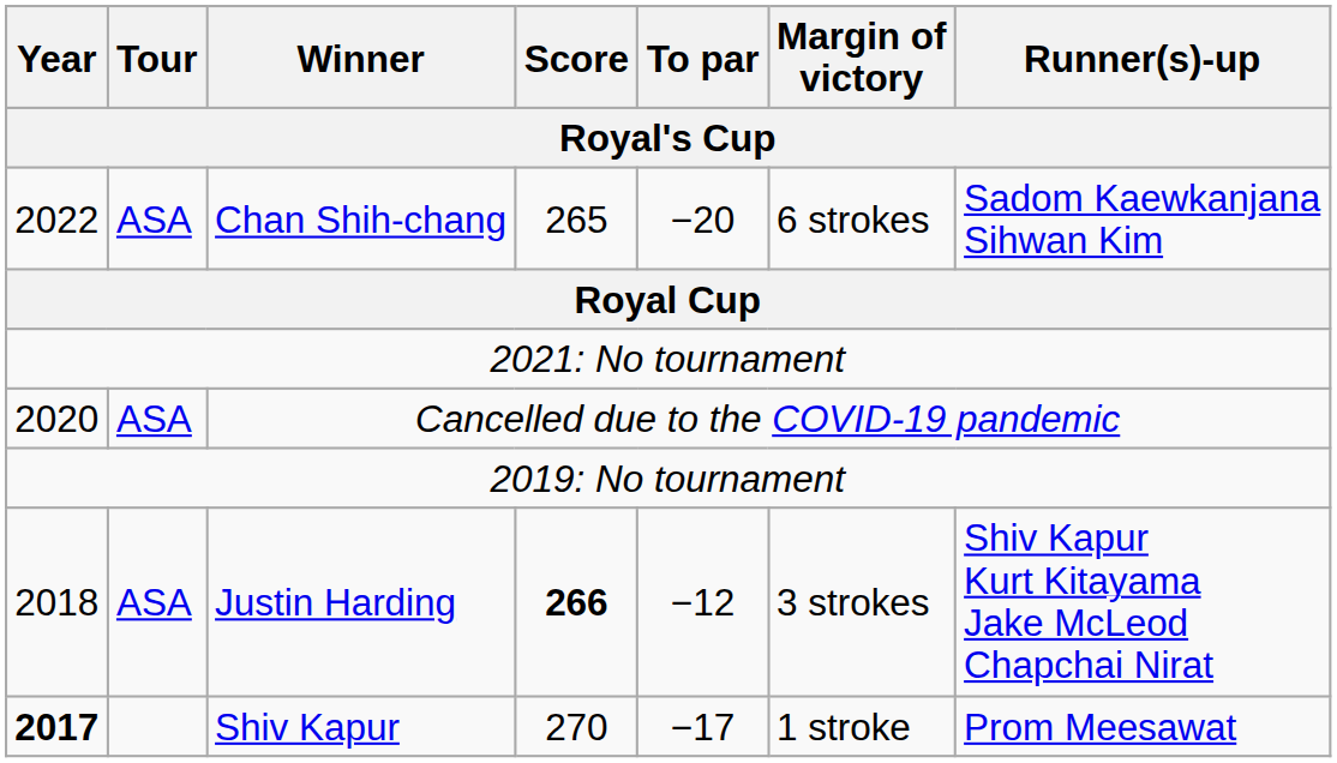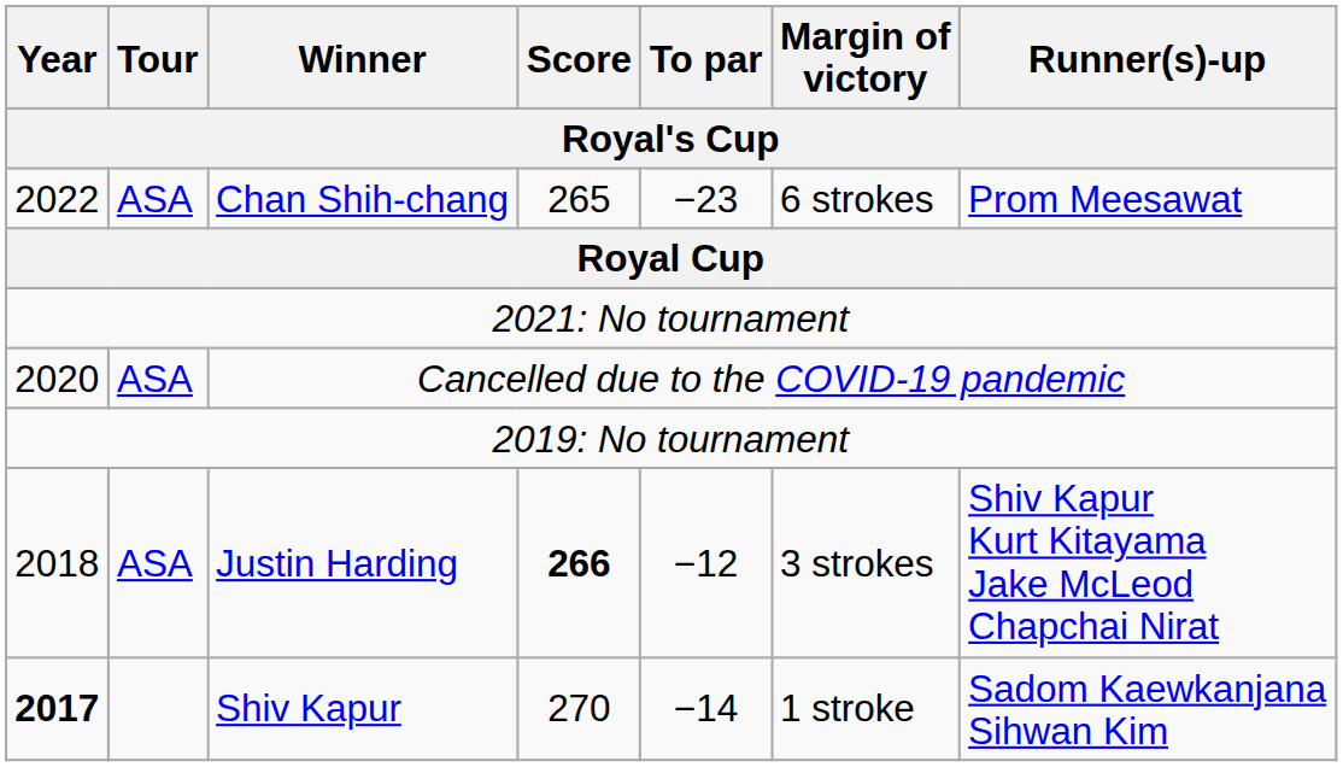Chan Shih-chang | To par: −20 -> −23
Chan Shih-chang | Runner(s)-up: Sadom Kaewkanjana Sihwan Kim -> Prom Meesawat
Shiv Kapur | To par: −17 -> −14
Shiv Kapur | Runner(s)-up: Prom Meesawat -> Sadom Kaewkanjana Sihwan Kim
